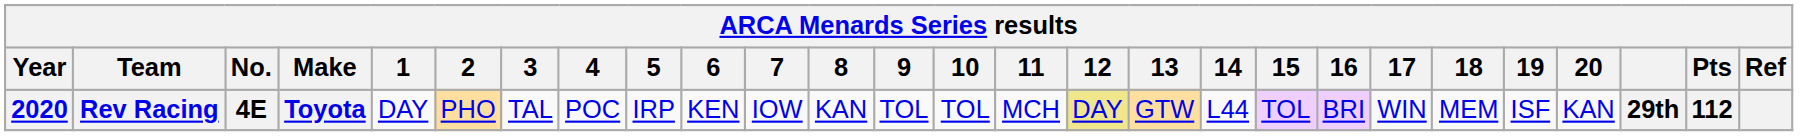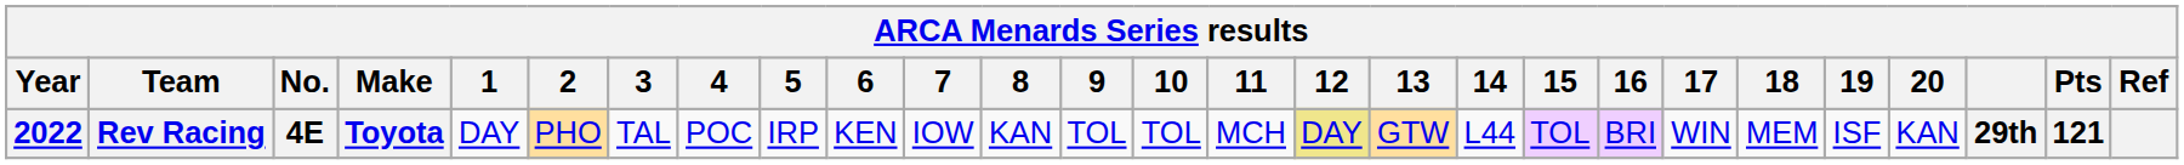Rev Racing | Year: 2020 -> 2022
Rev Racing | Pts: 112 -> 121
